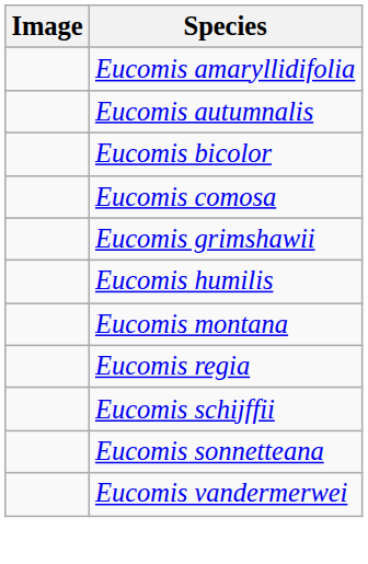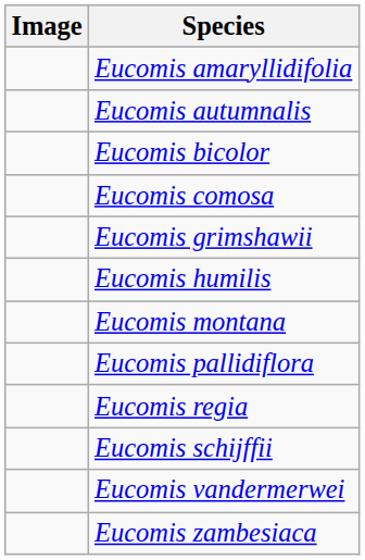+ row: Eucomis pallidiflora
- row: Eucomis sonnetteana
+ row: Eucomis zambesiaca
